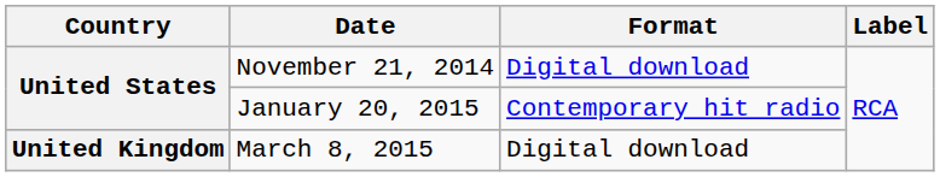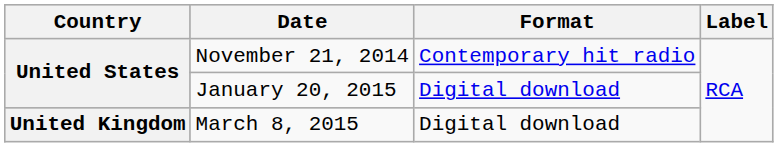November 21, 2014 | Format: Digital download -> Contemporary hit radio
January 20, 2015 | Format: Contemporary hit radio -> Digital download
